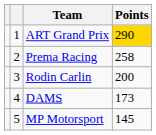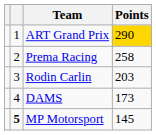Rodin Carlin | Points: 200 -> 203
MP Motorsport | column 2: normal -> bold
